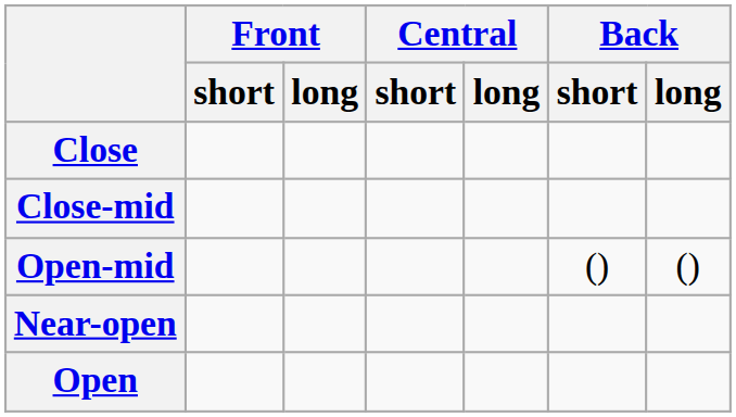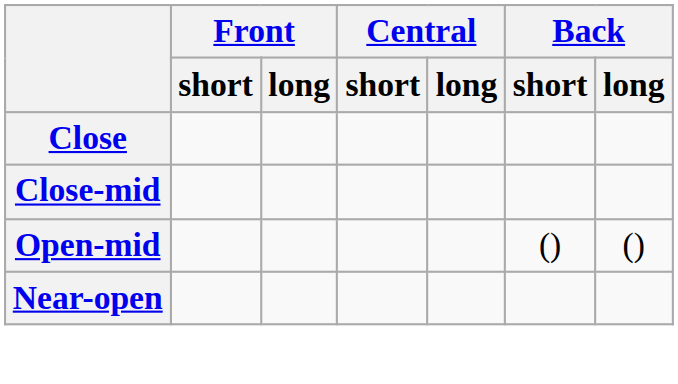- row: Open
